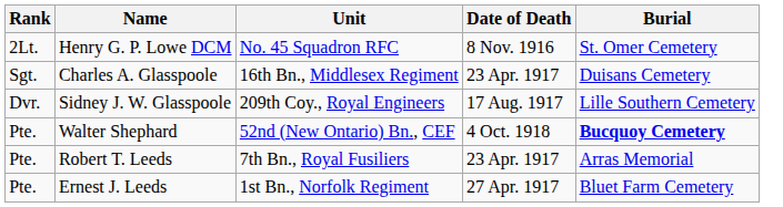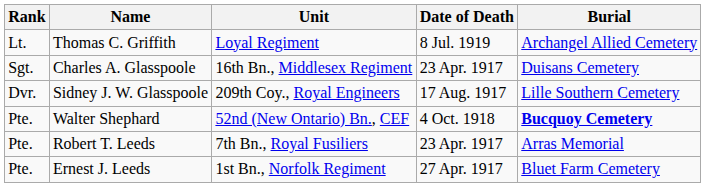+ row: Lt. | Thomas C. Griffith | Loyal Regiment | 8 Jul. 1919 | Archangel Allied Cemetery
- row: 2Lt. | Henry G. P. Lowe DCM | No. 45 Squadron RFC | 8 Nov. 1916 | St. Omer Cemetery
